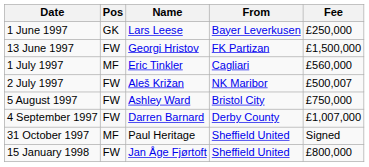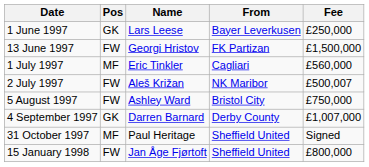4 September 1997 | Pos: FW -> GK
